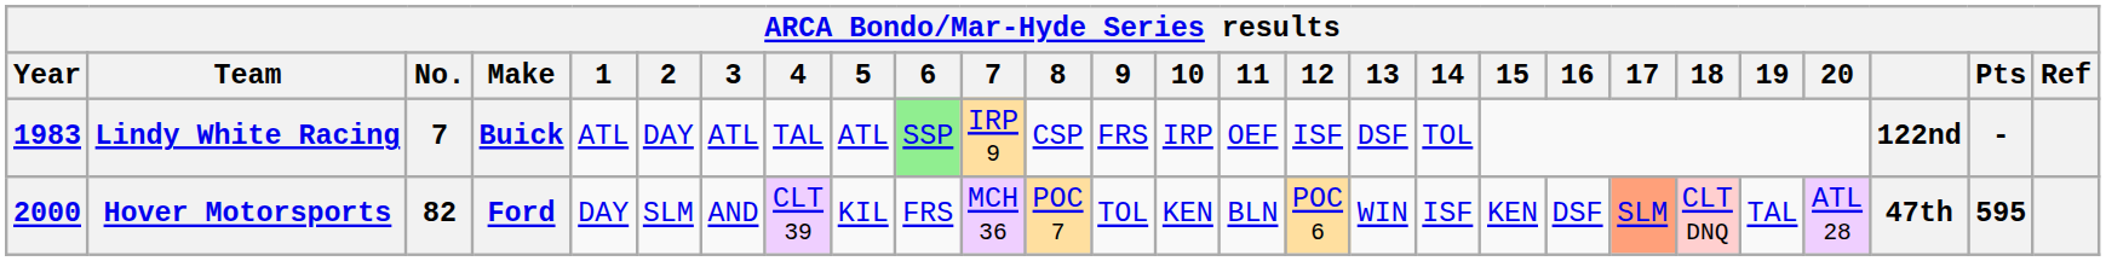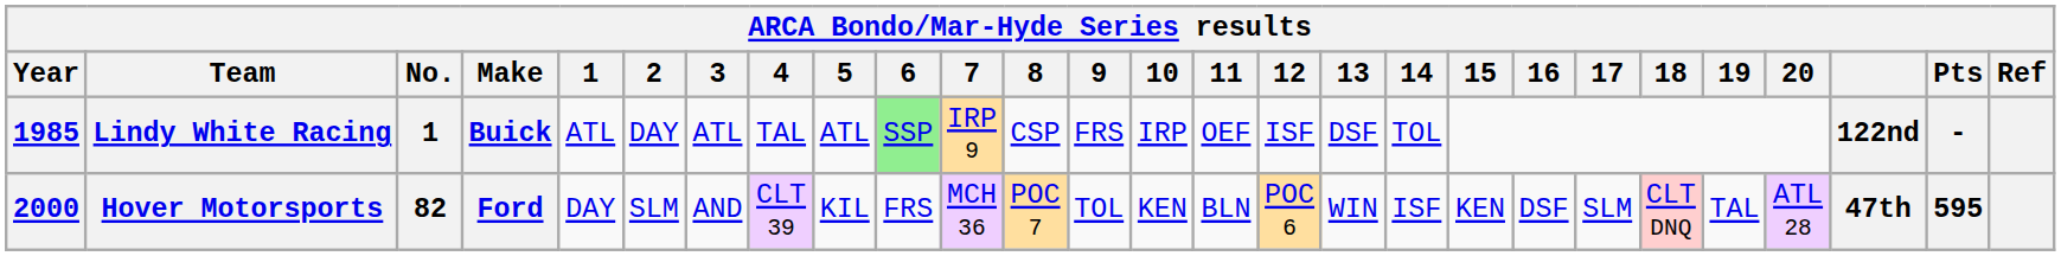Lindy White Racing | Year: 1983 -> 1985
Lindy White Racing | No.: 7 -> 1
Hover Motorsports | 17: lightsalmon background -> no background
